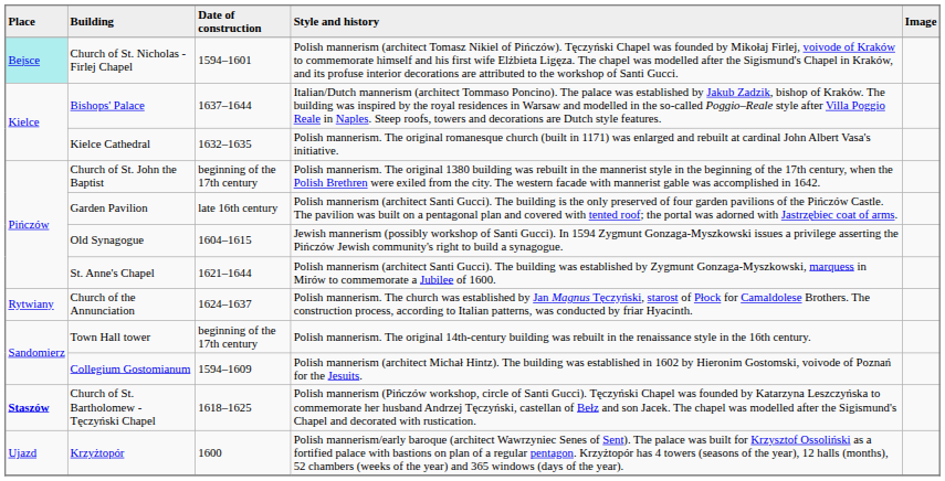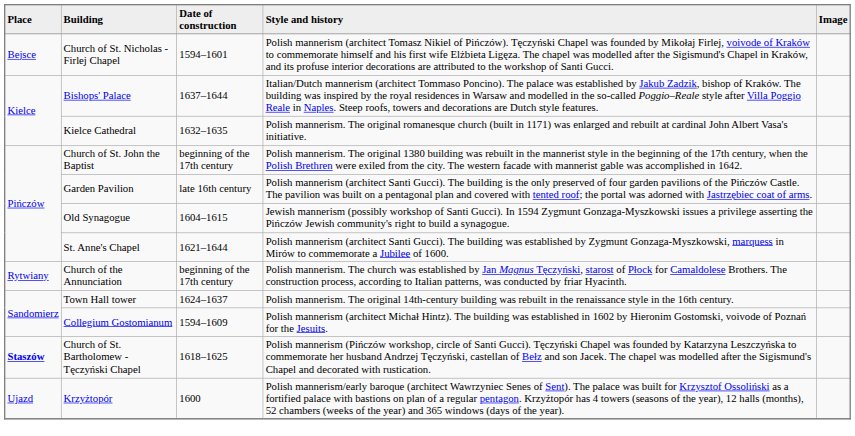Church of St. Nicholas - Firlej Chapel | Place: paleturquoise background -> no background
Church of the Annunciation | Date of construction: 1624–1637 -> beginning of the 17th century
Town Hall tower | Date of construction: beginning of the 17th century -> 1624–1637
